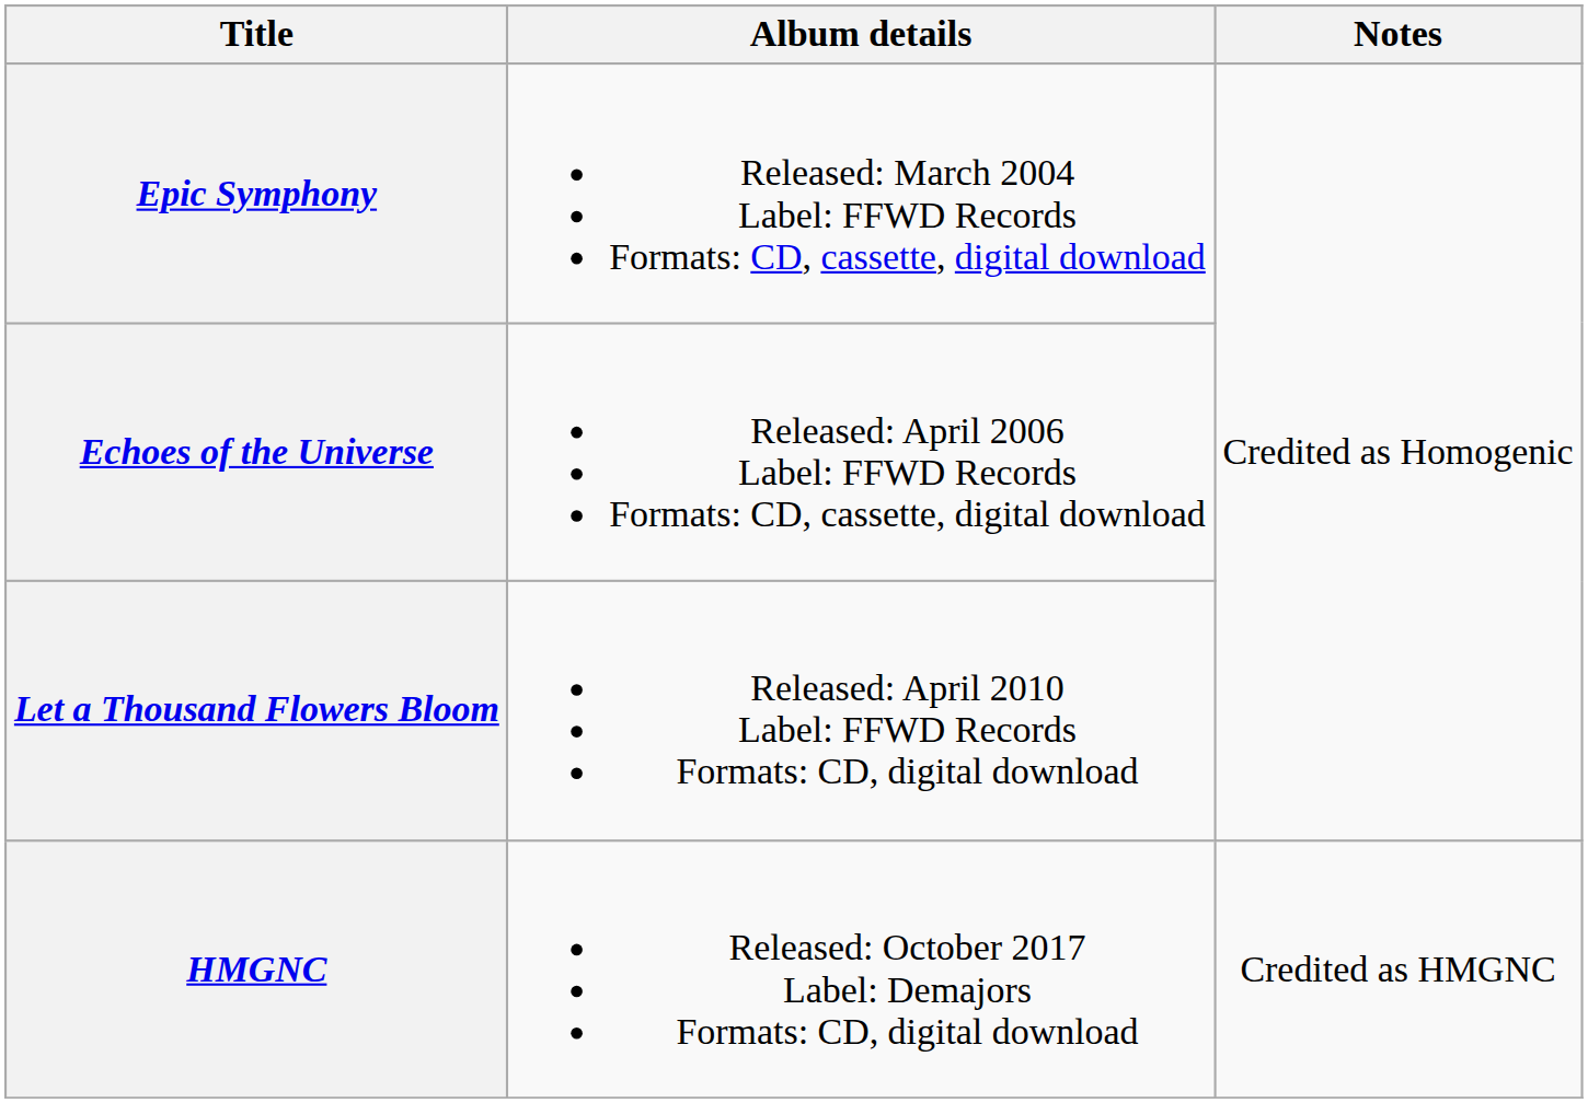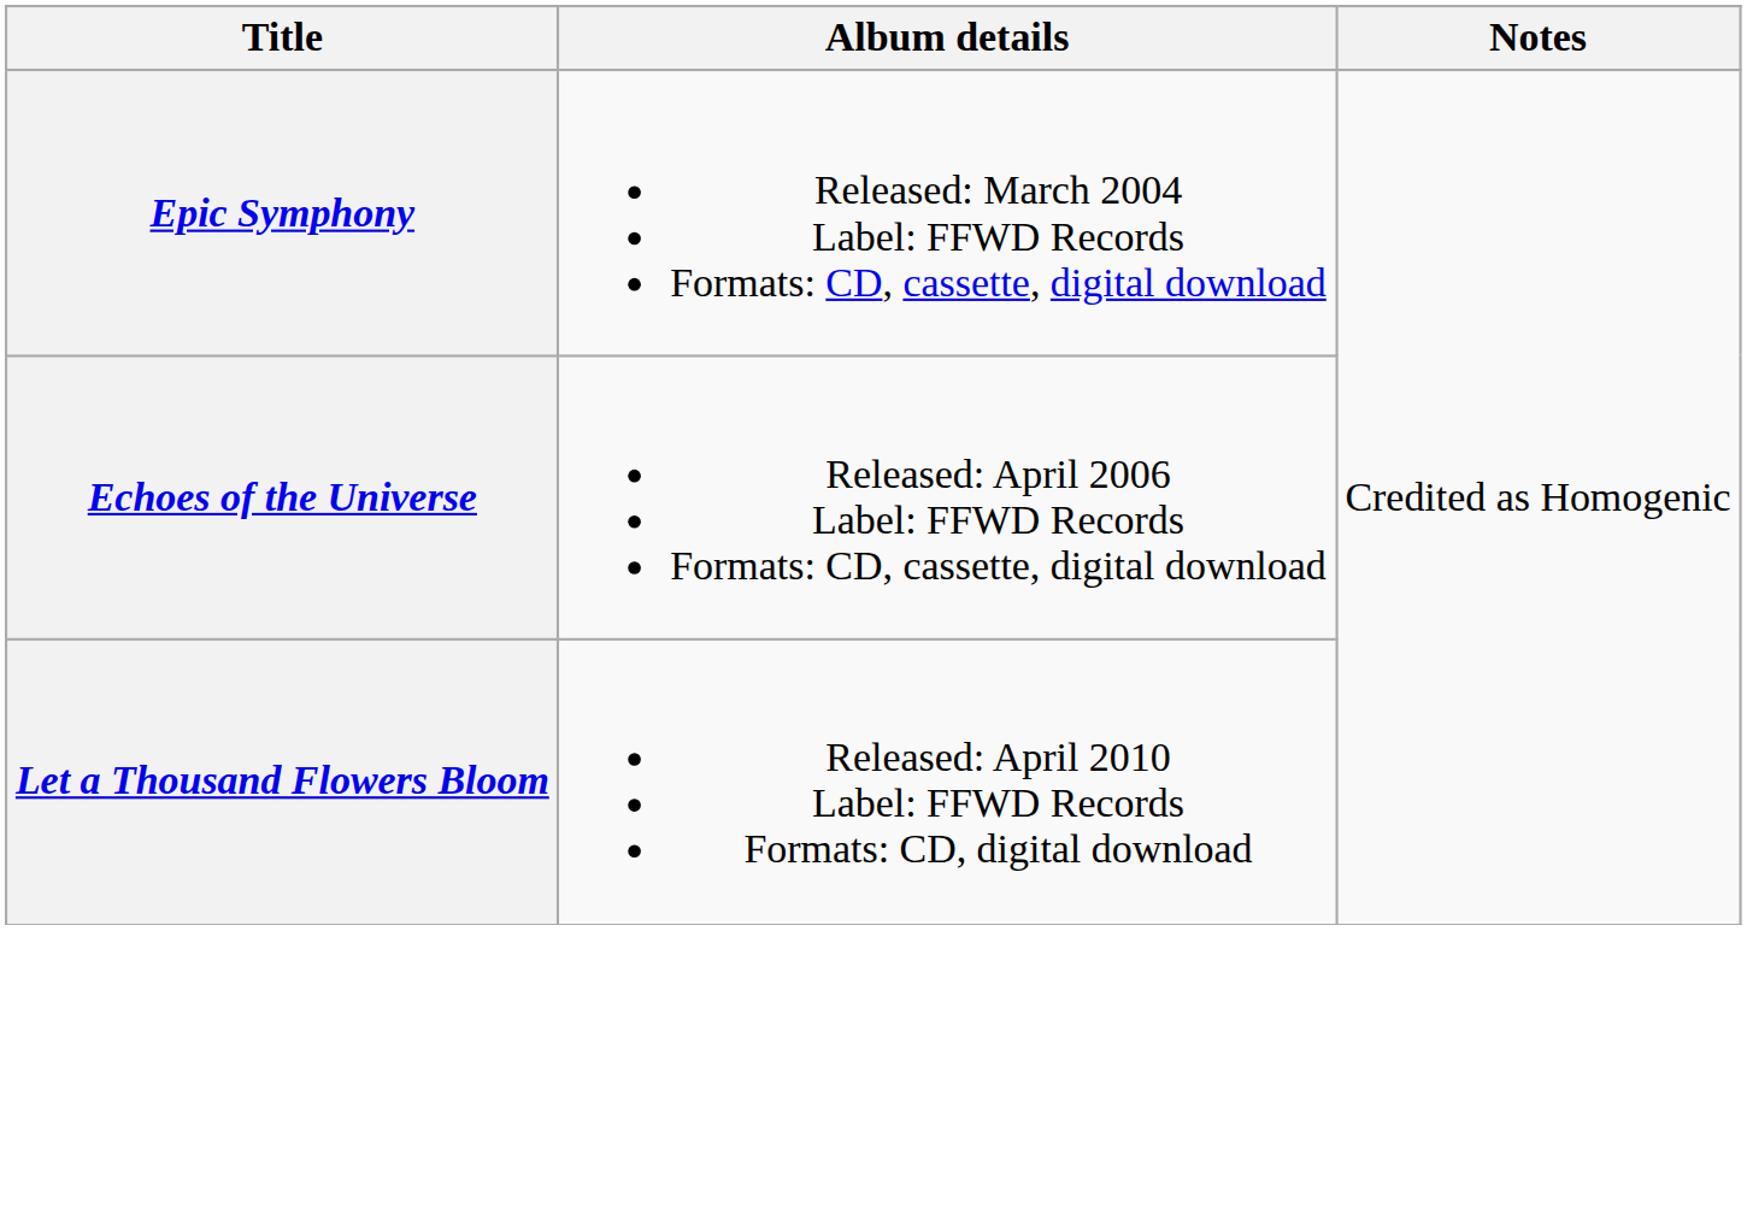- row: HMGNC | Released: October 2017 Label: Demajors Formats: CD, digital download | Credited as HMGNC
